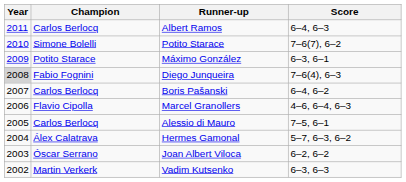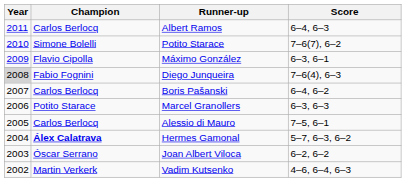Máximo González | Champion: Potito Starace -> Flavio Cipolla
Marcel Granollers | Champion: Flavio Cipolla -> Potito Starace
Marcel Granollers | Score: 4–6, 6–4, 6–3 -> 6–3, 6–3
Hermes Gamonal | Champion: normal -> bold
Vadim Kutsenko | Score: 6–3, 6–3 -> 4–6, 6–4, 6–3
